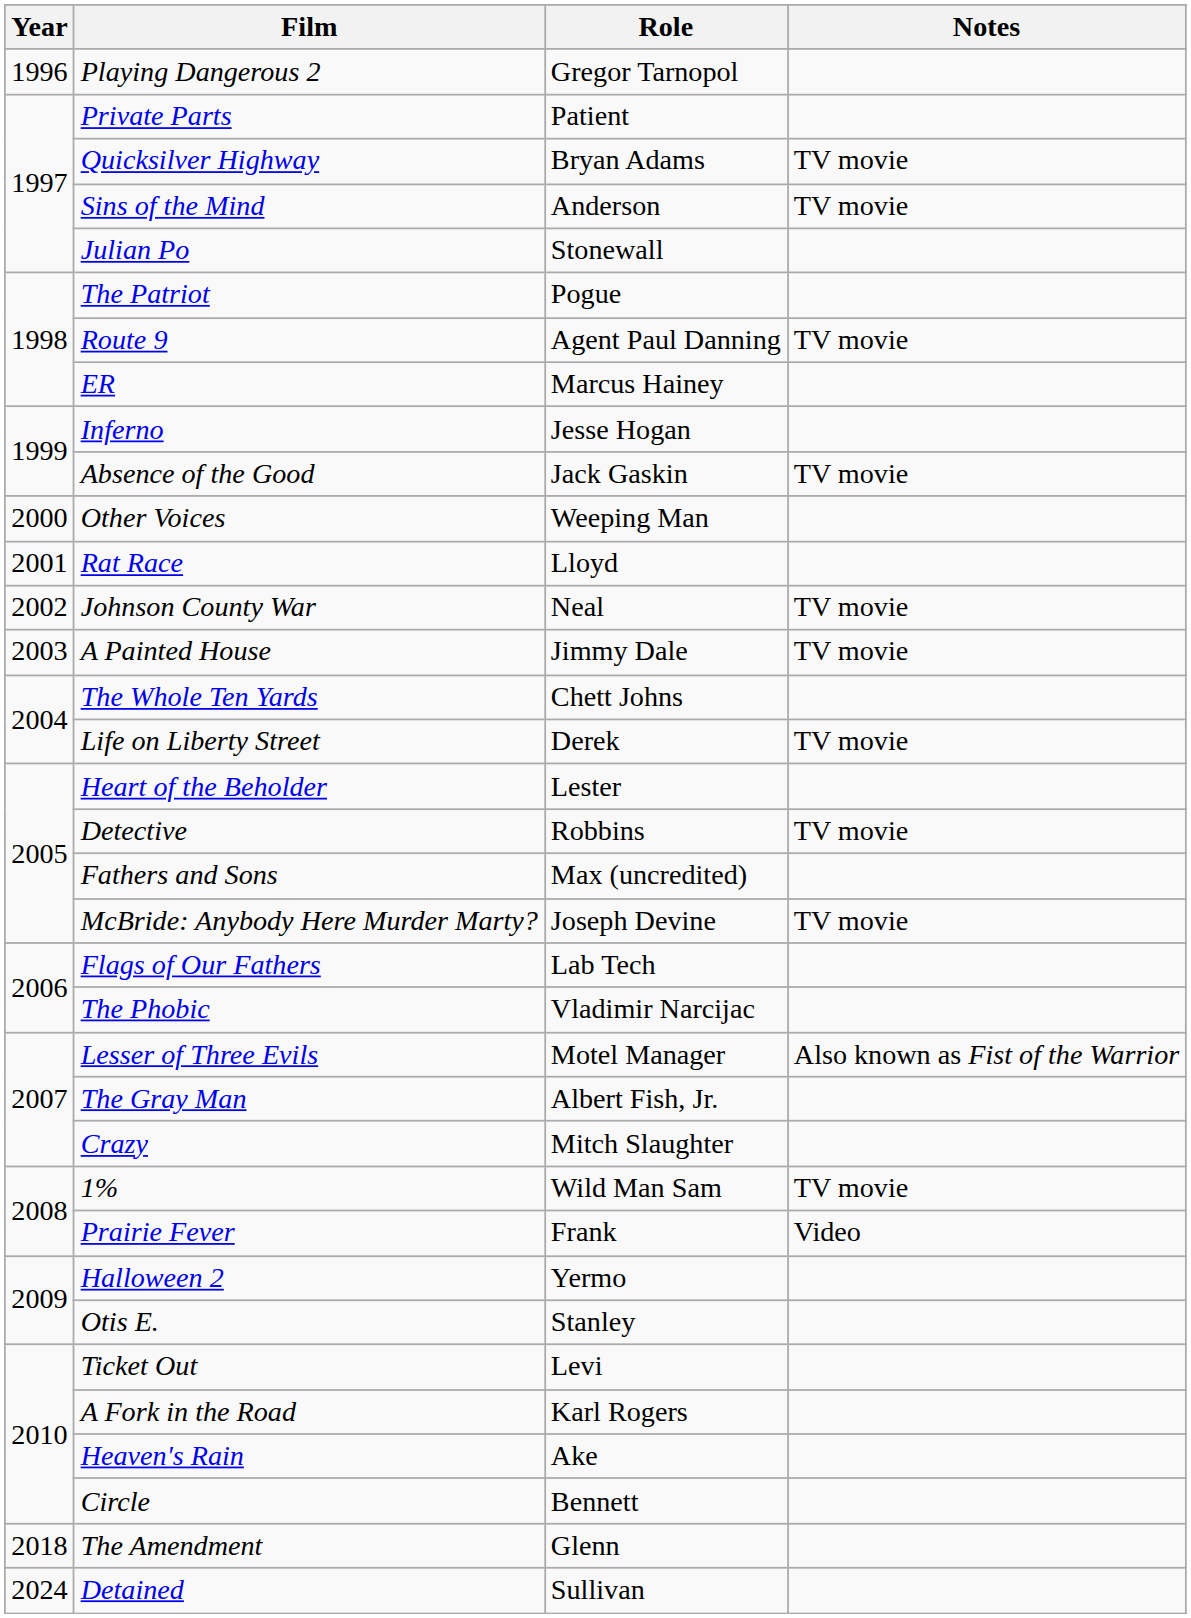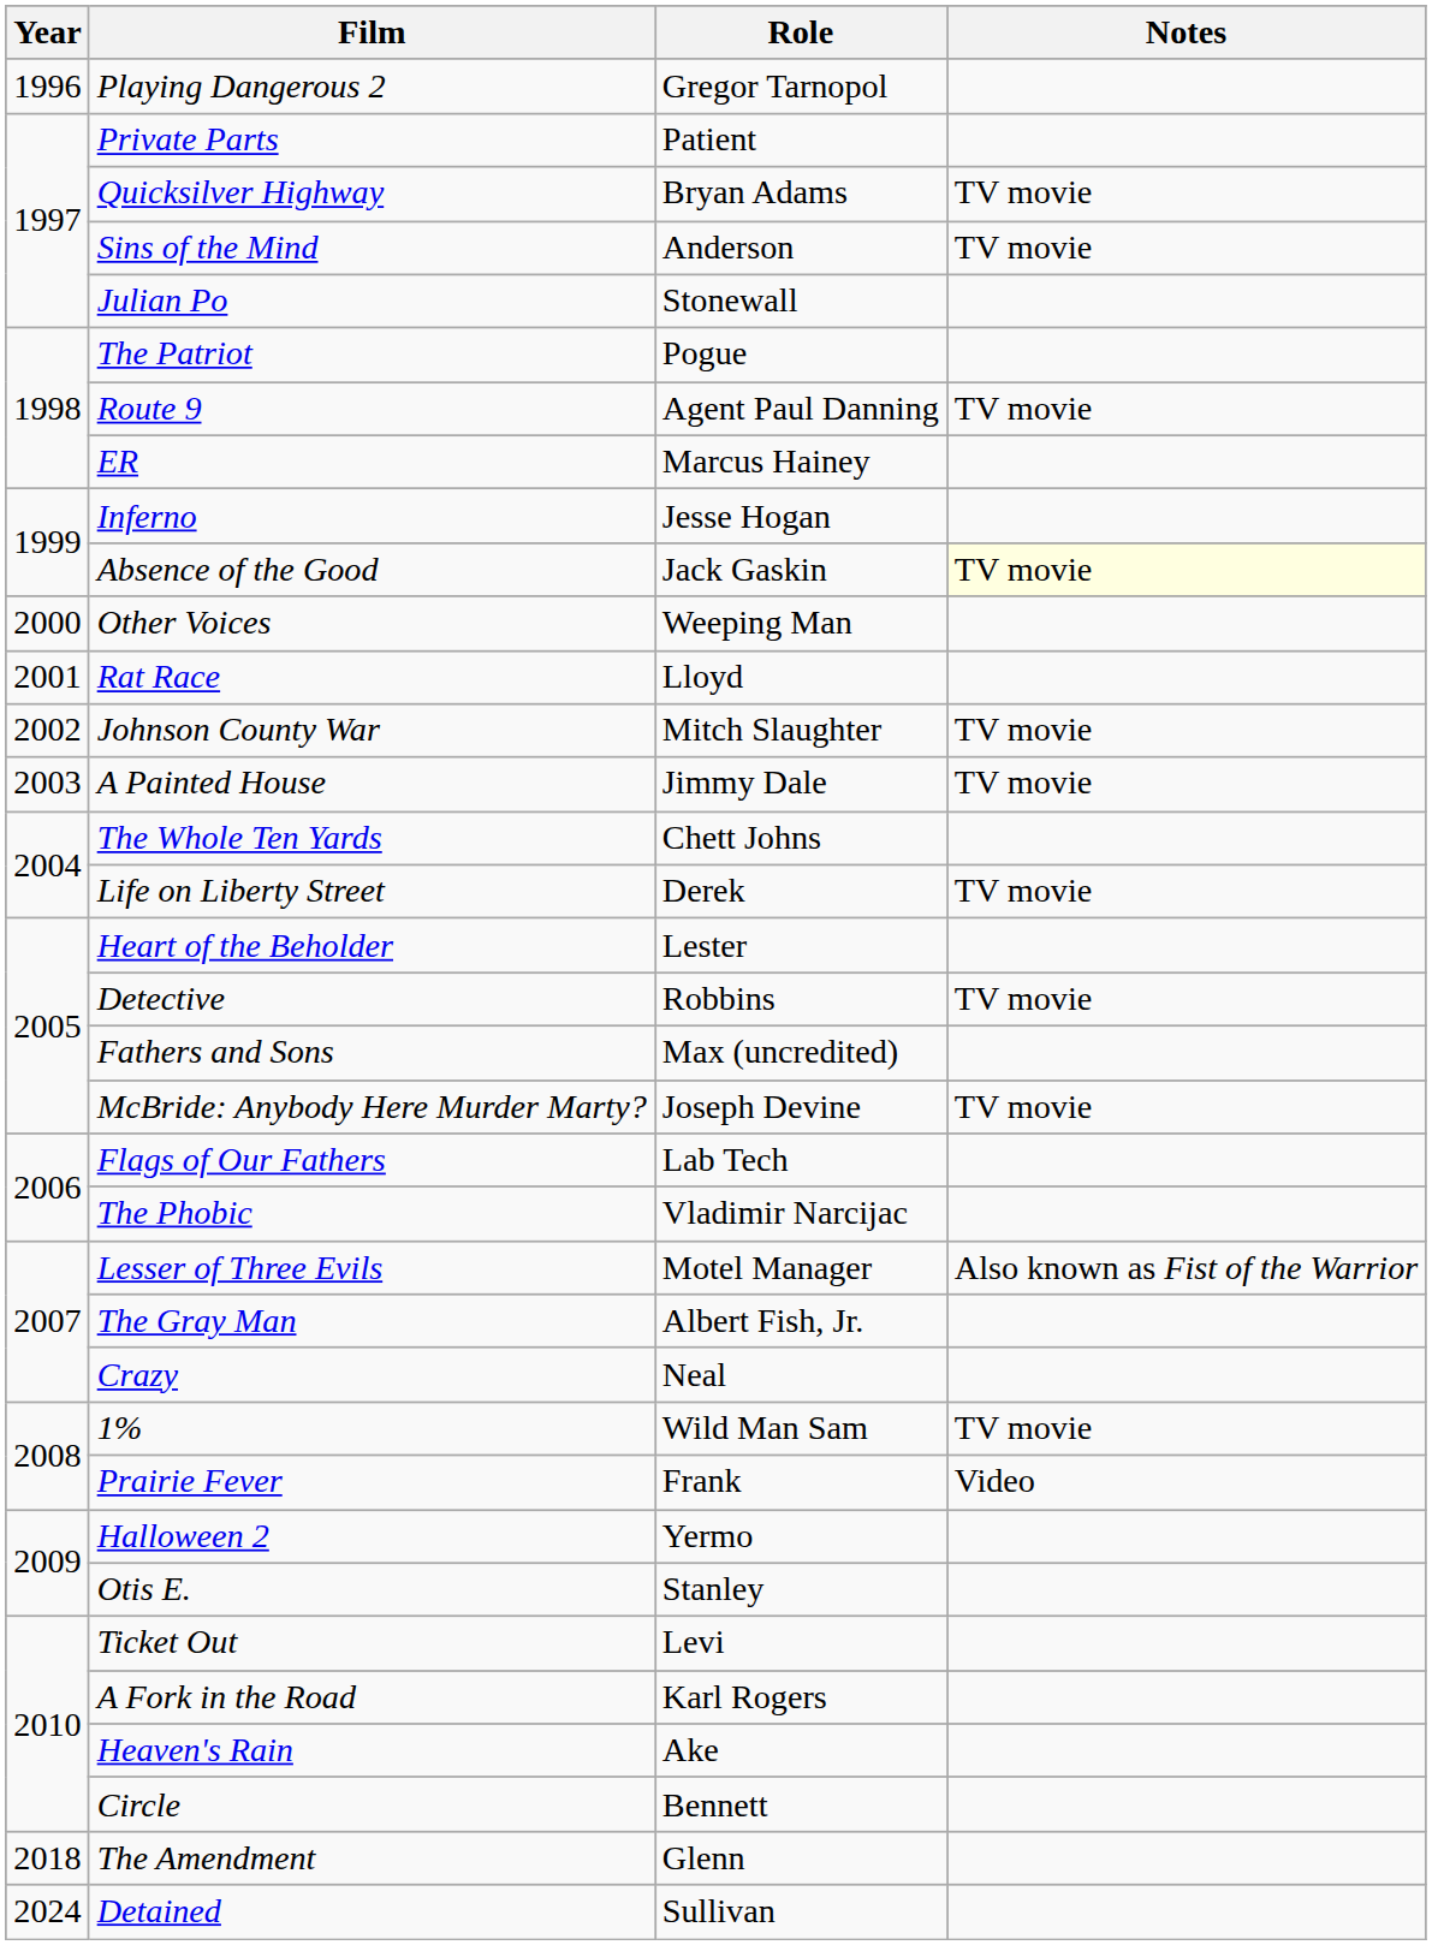Absence of the Good | Notes: no background -> lightyellow background
Johnson County War | Role: Neal -> Mitch Slaughter
Crazy | Role: Mitch Slaughter -> Neal
